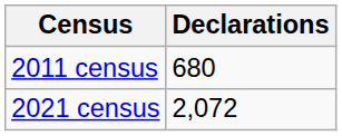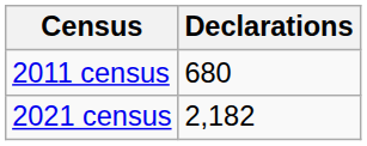2021 census | Declarations: 2,072 -> 2,182
